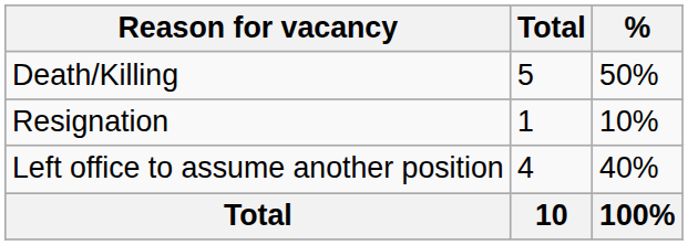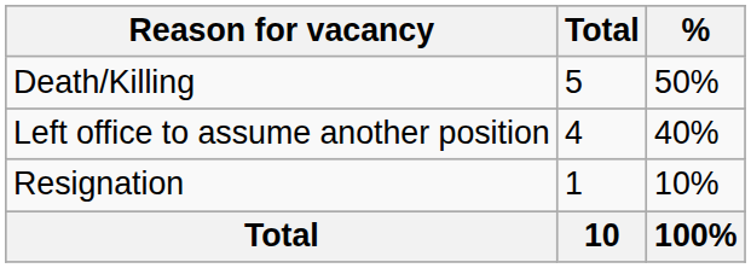rows swapped: Left office to assume another position <-> Resignation
